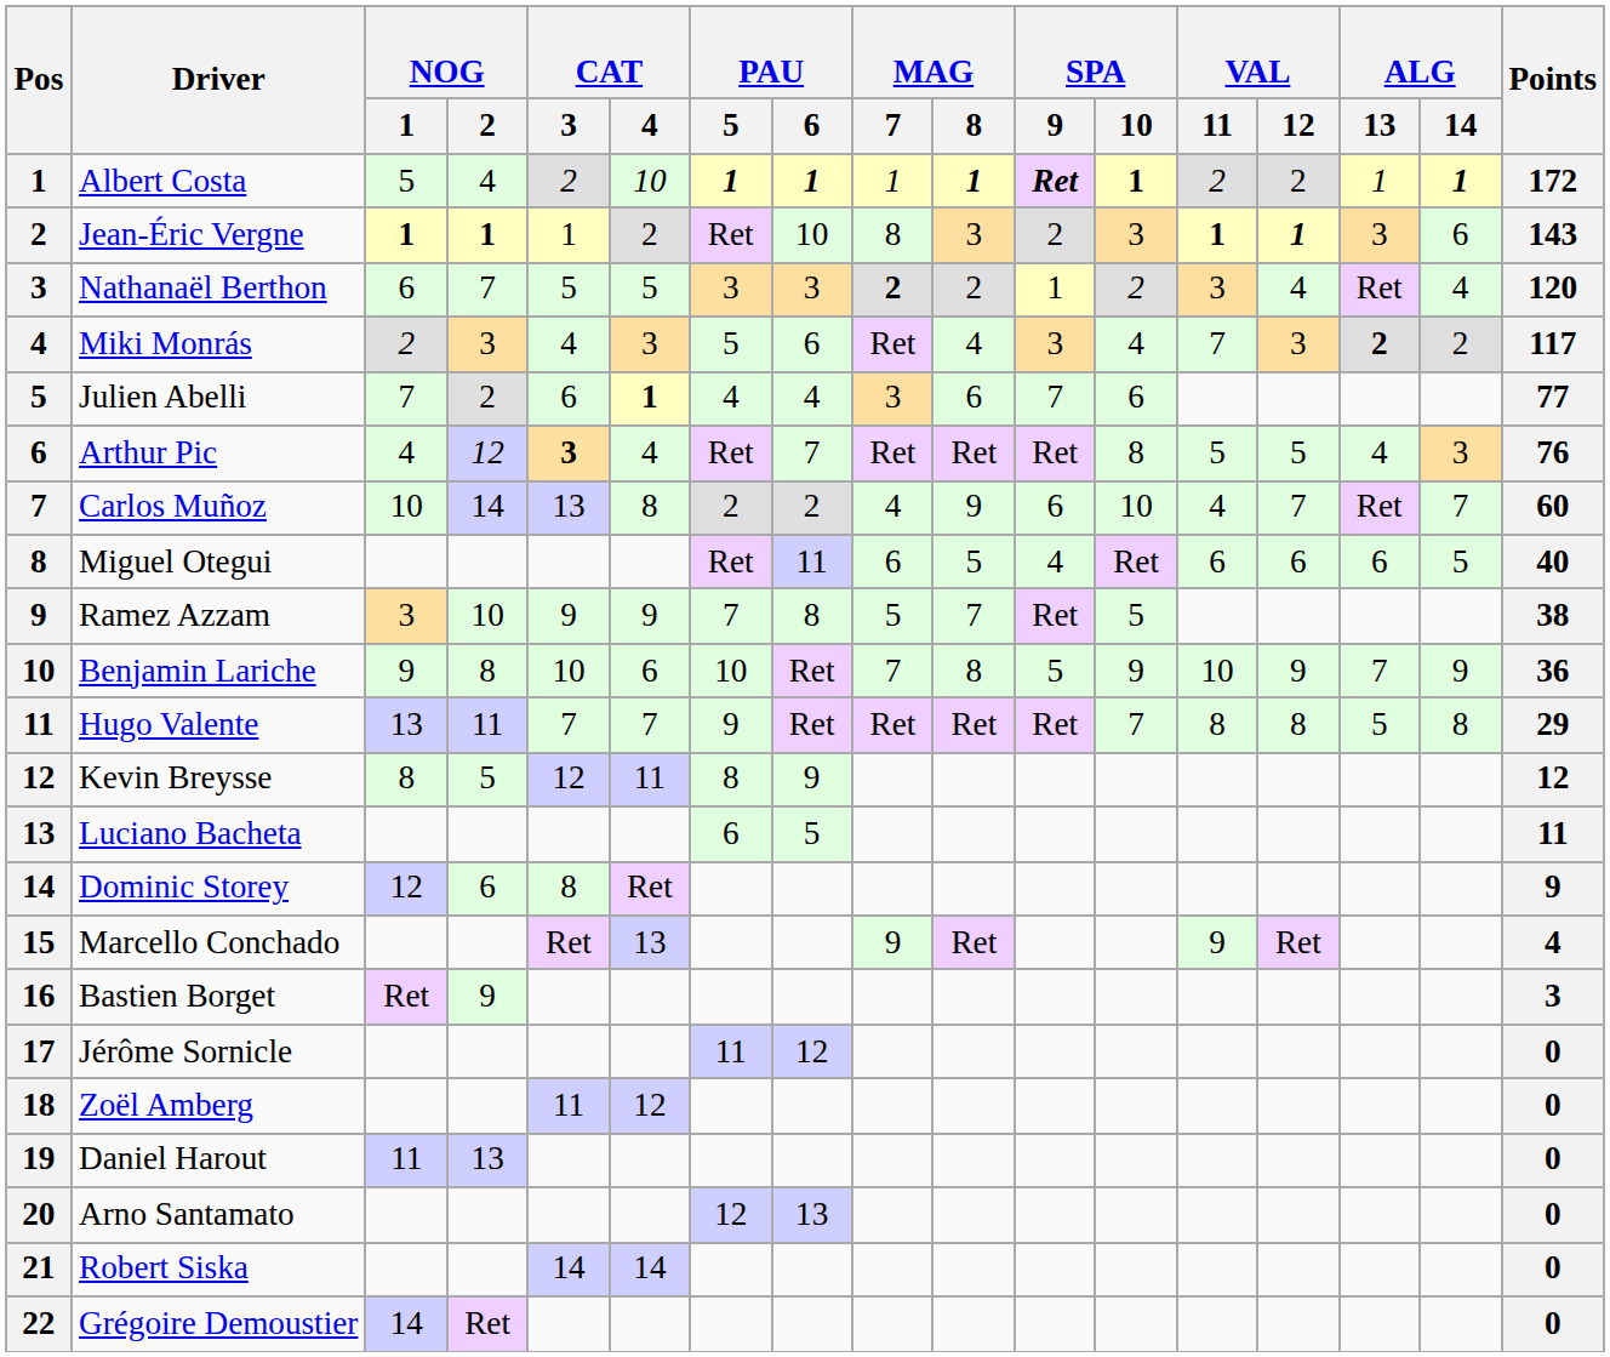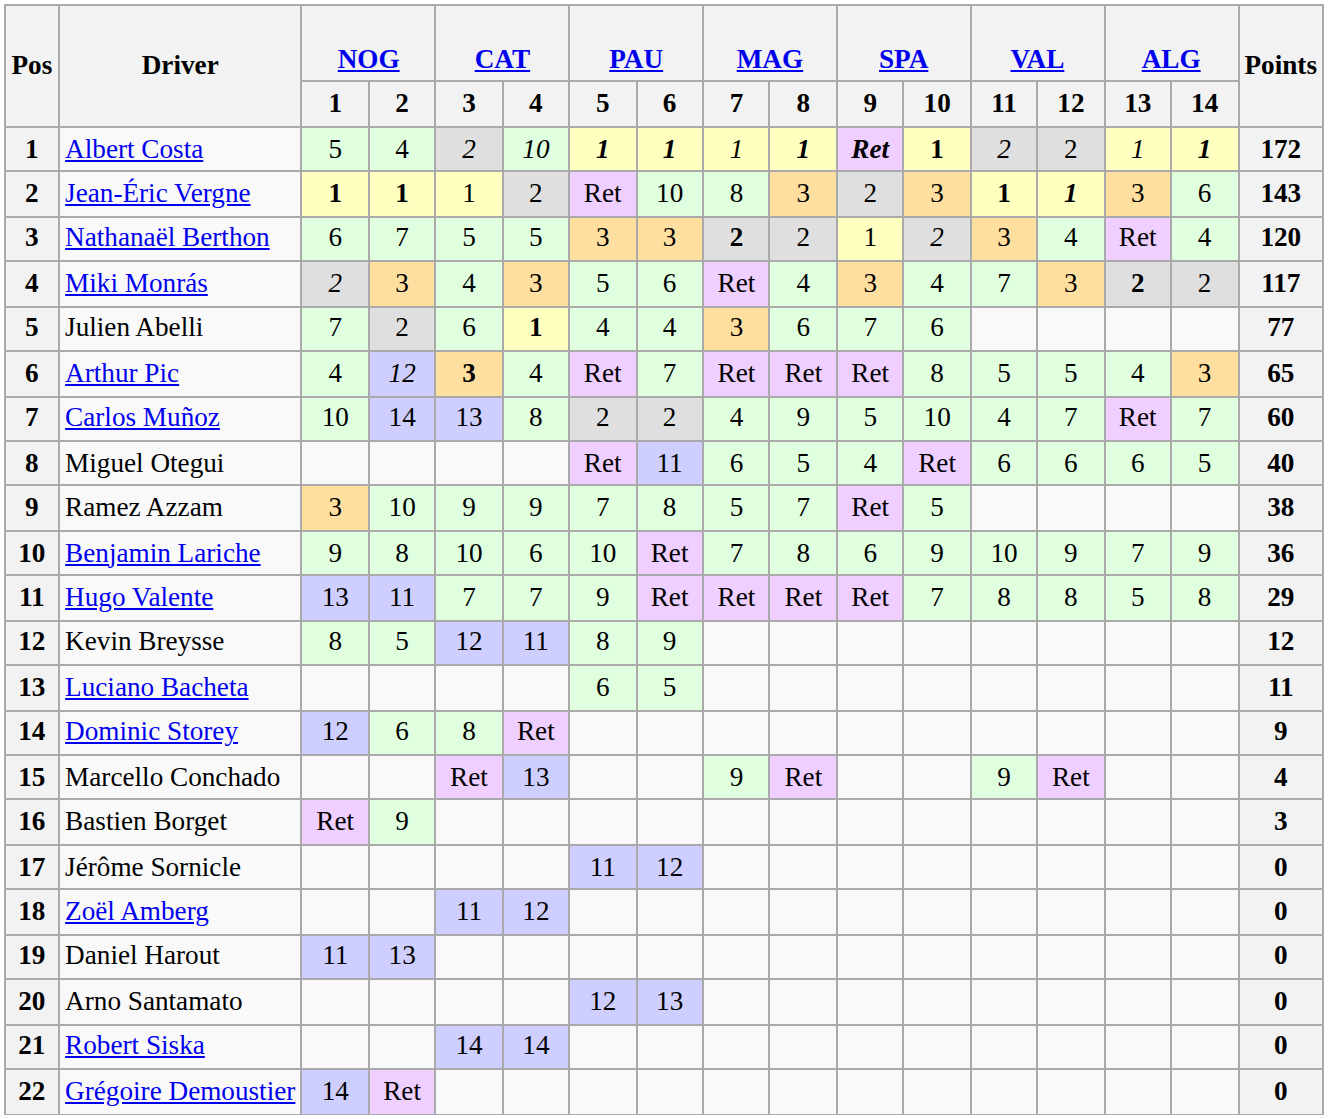Arthur Pic | Points: 76 -> 65
Carlos Muñoz | SPA / 9: 6 -> 5
Benjamin Lariche | SPA / 9: 5 -> 6
